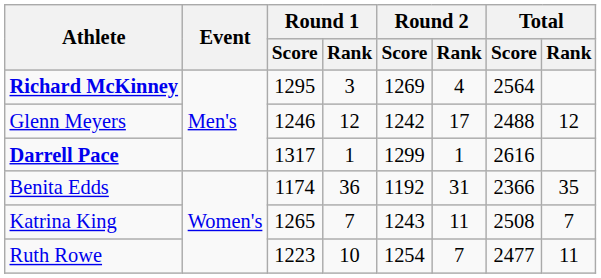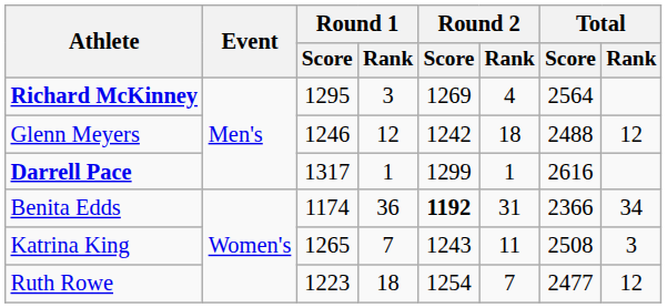Glenn Meyers | Round 2 / Rank: 17 -> 18
Benita Edds | Round 2 / Score: normal -> bold
Benita Edds | Total / Rank: 35 -> 34
Katrina King | Total / Rank: 7 -> 3
Ruth Rowe | Round 1 / Rank: 10 -> 18
Ruth Rowe | Total / Rank: 11 -> 12
